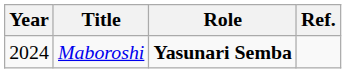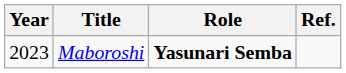Maboroshi | Year: 2024 -> 2023
